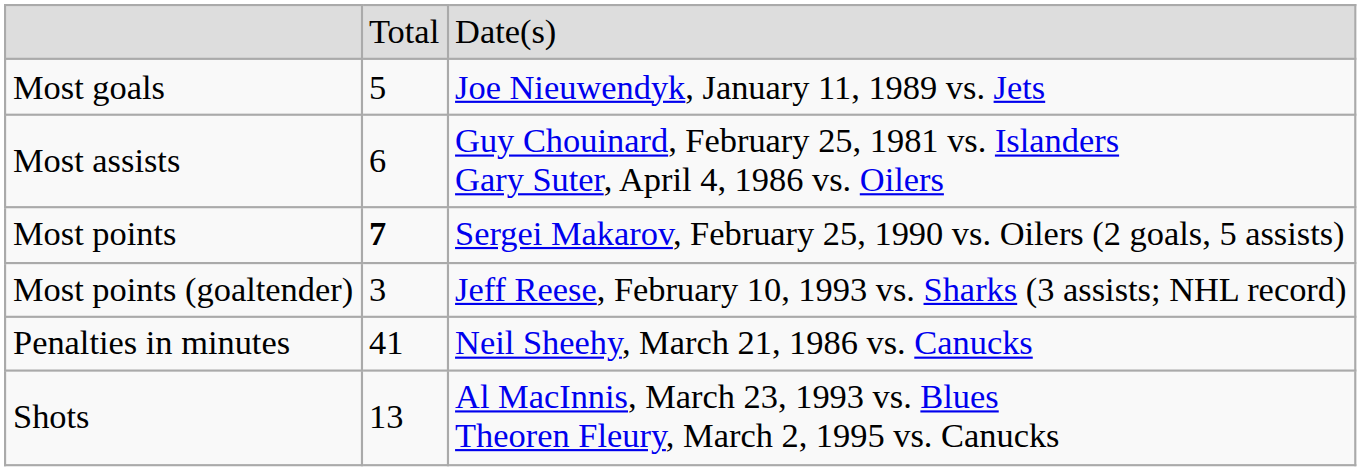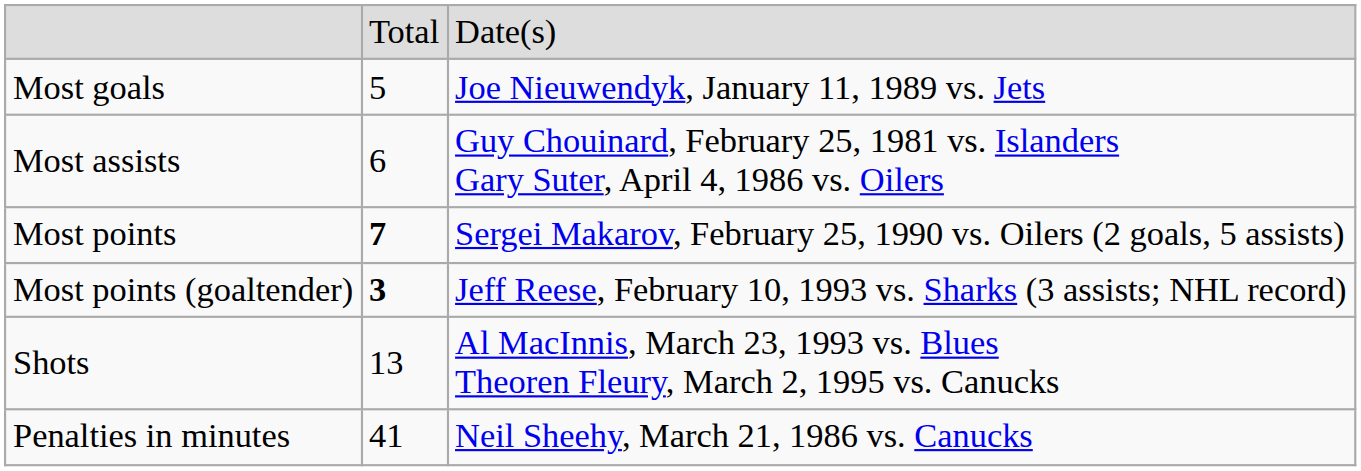Most points (goaltender) | column 2: normal -> bold
rows swapped: Penalties in minutes <-> Shots
